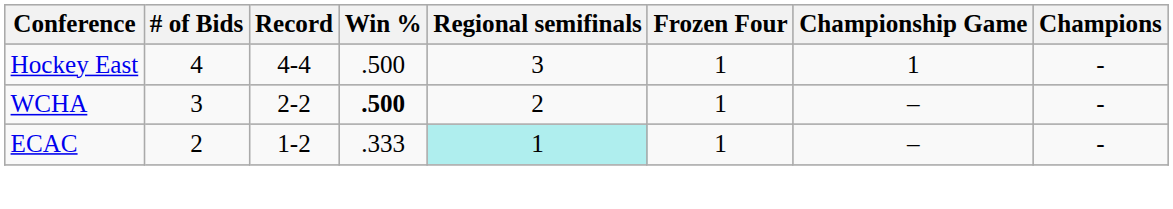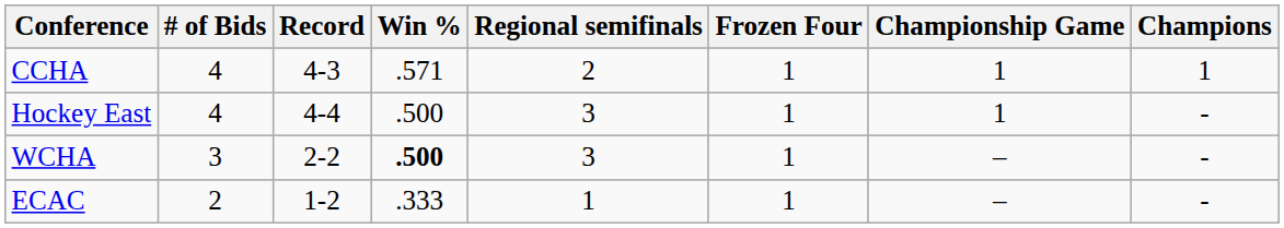+ row: CCHA | 4 | 4-3 | .571 | 2 | 1 | 1 | 1
WCHA | Regional semifinals: 2 -> 3
ECAC | Regional semifinals: paleturquoise background -> no background
